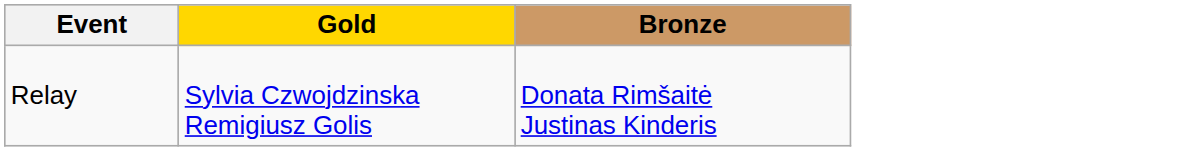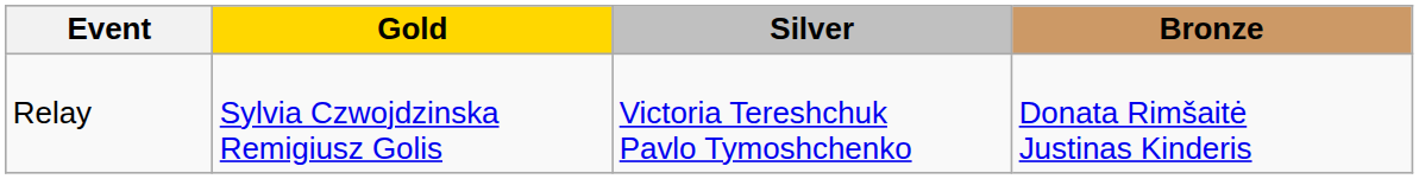+ column: Silver | Victoria Tereshchuk Pavlo Tymoshchenko
